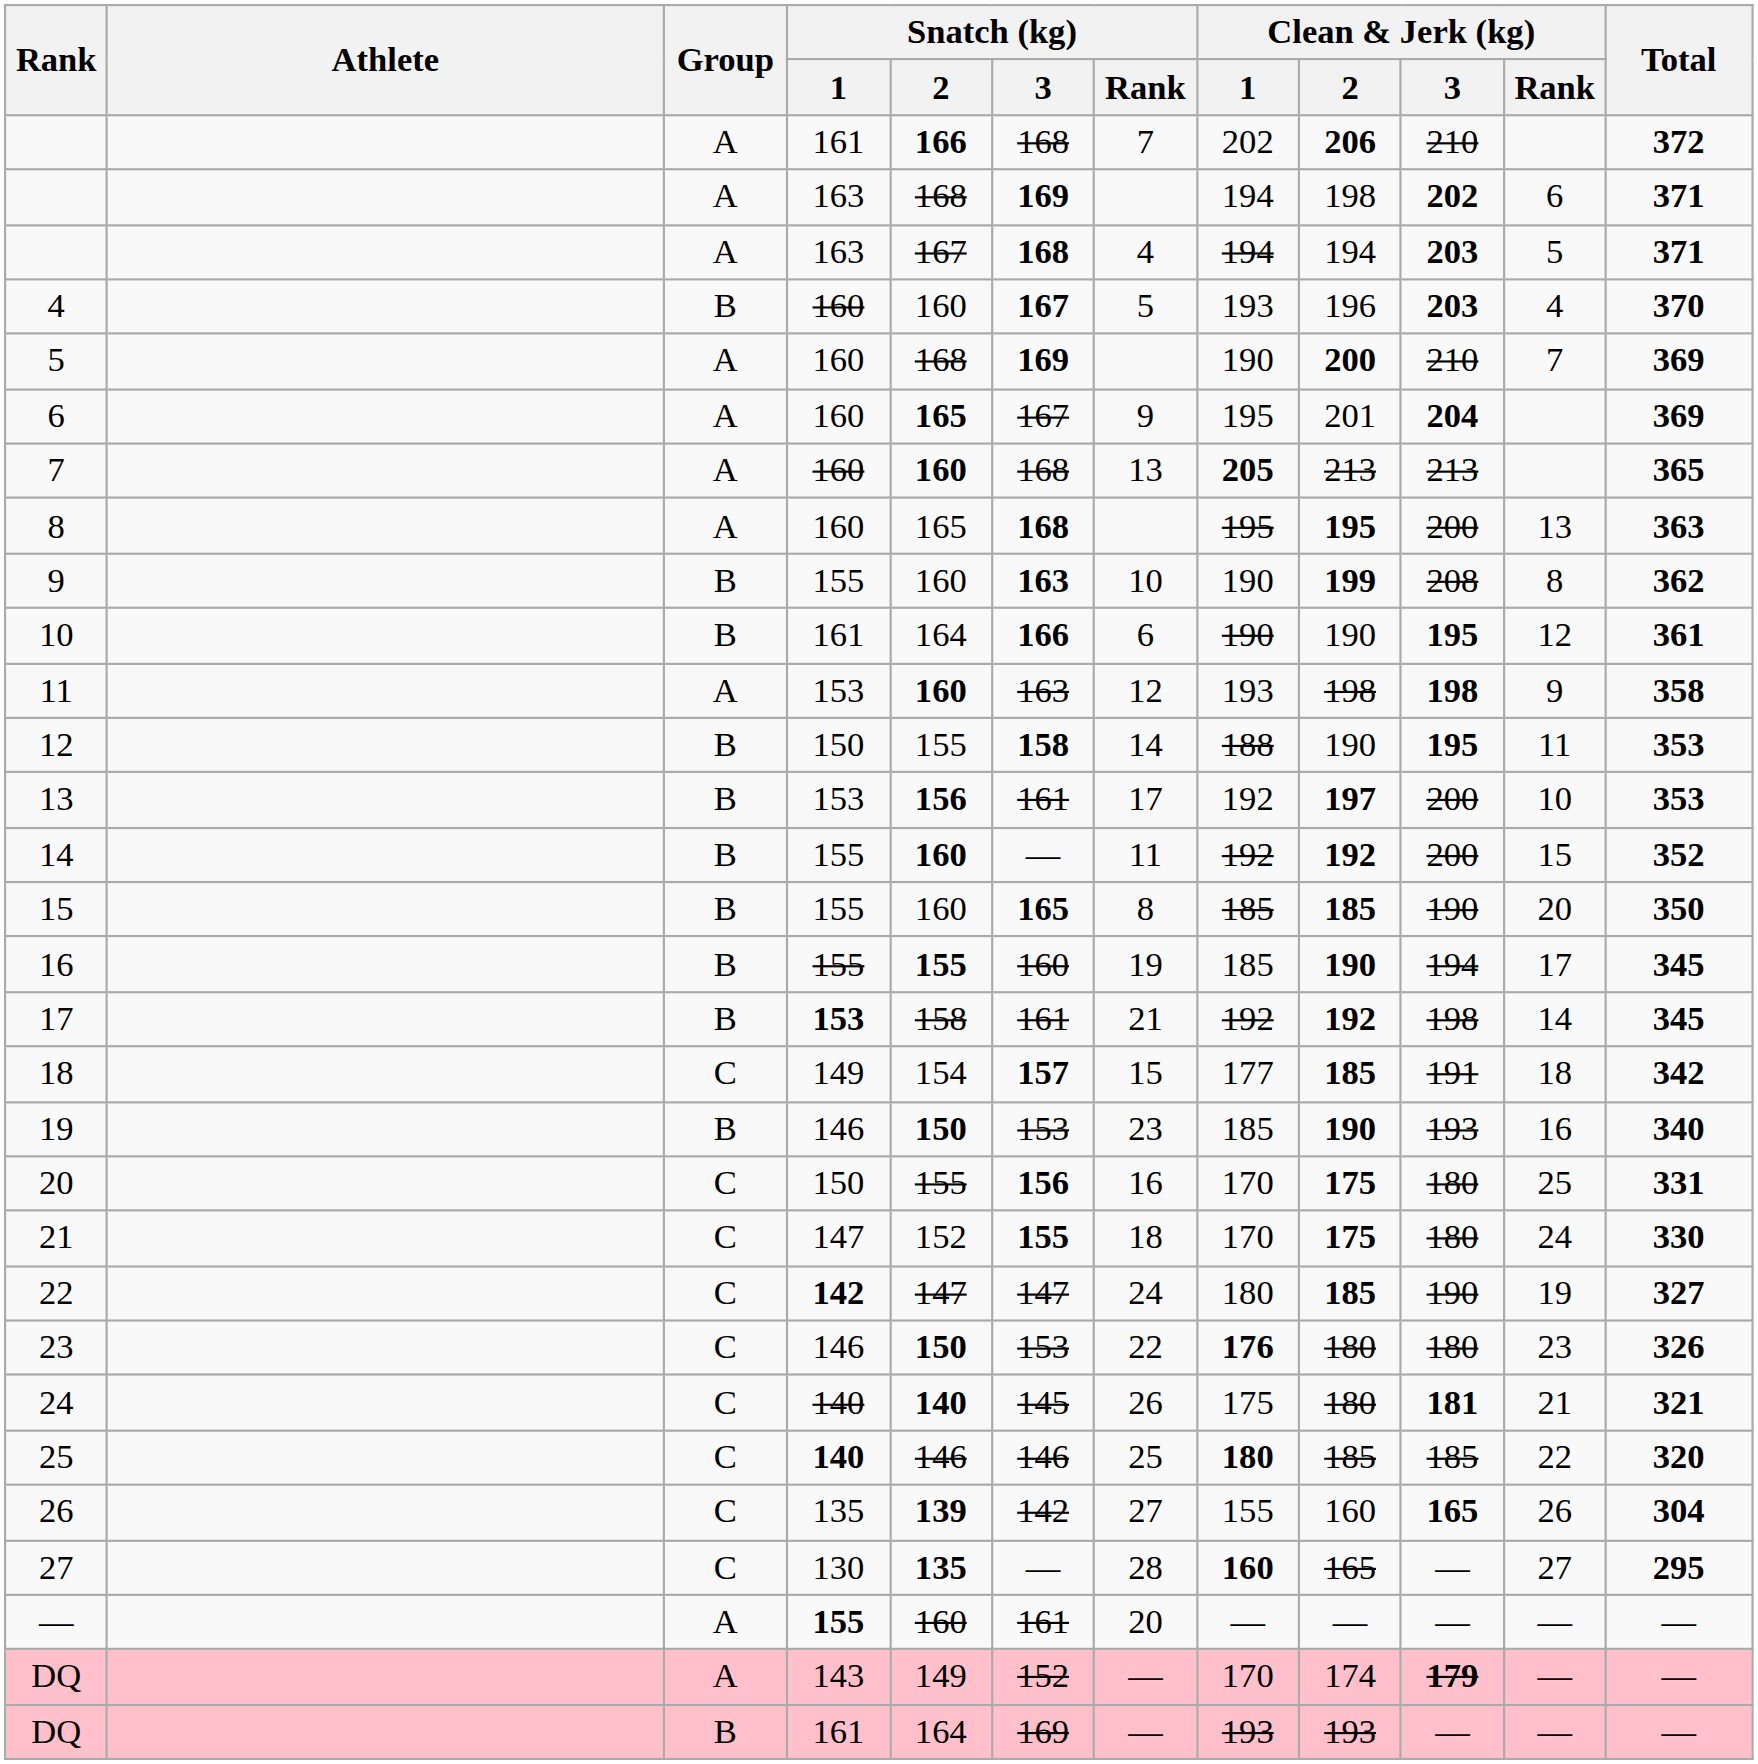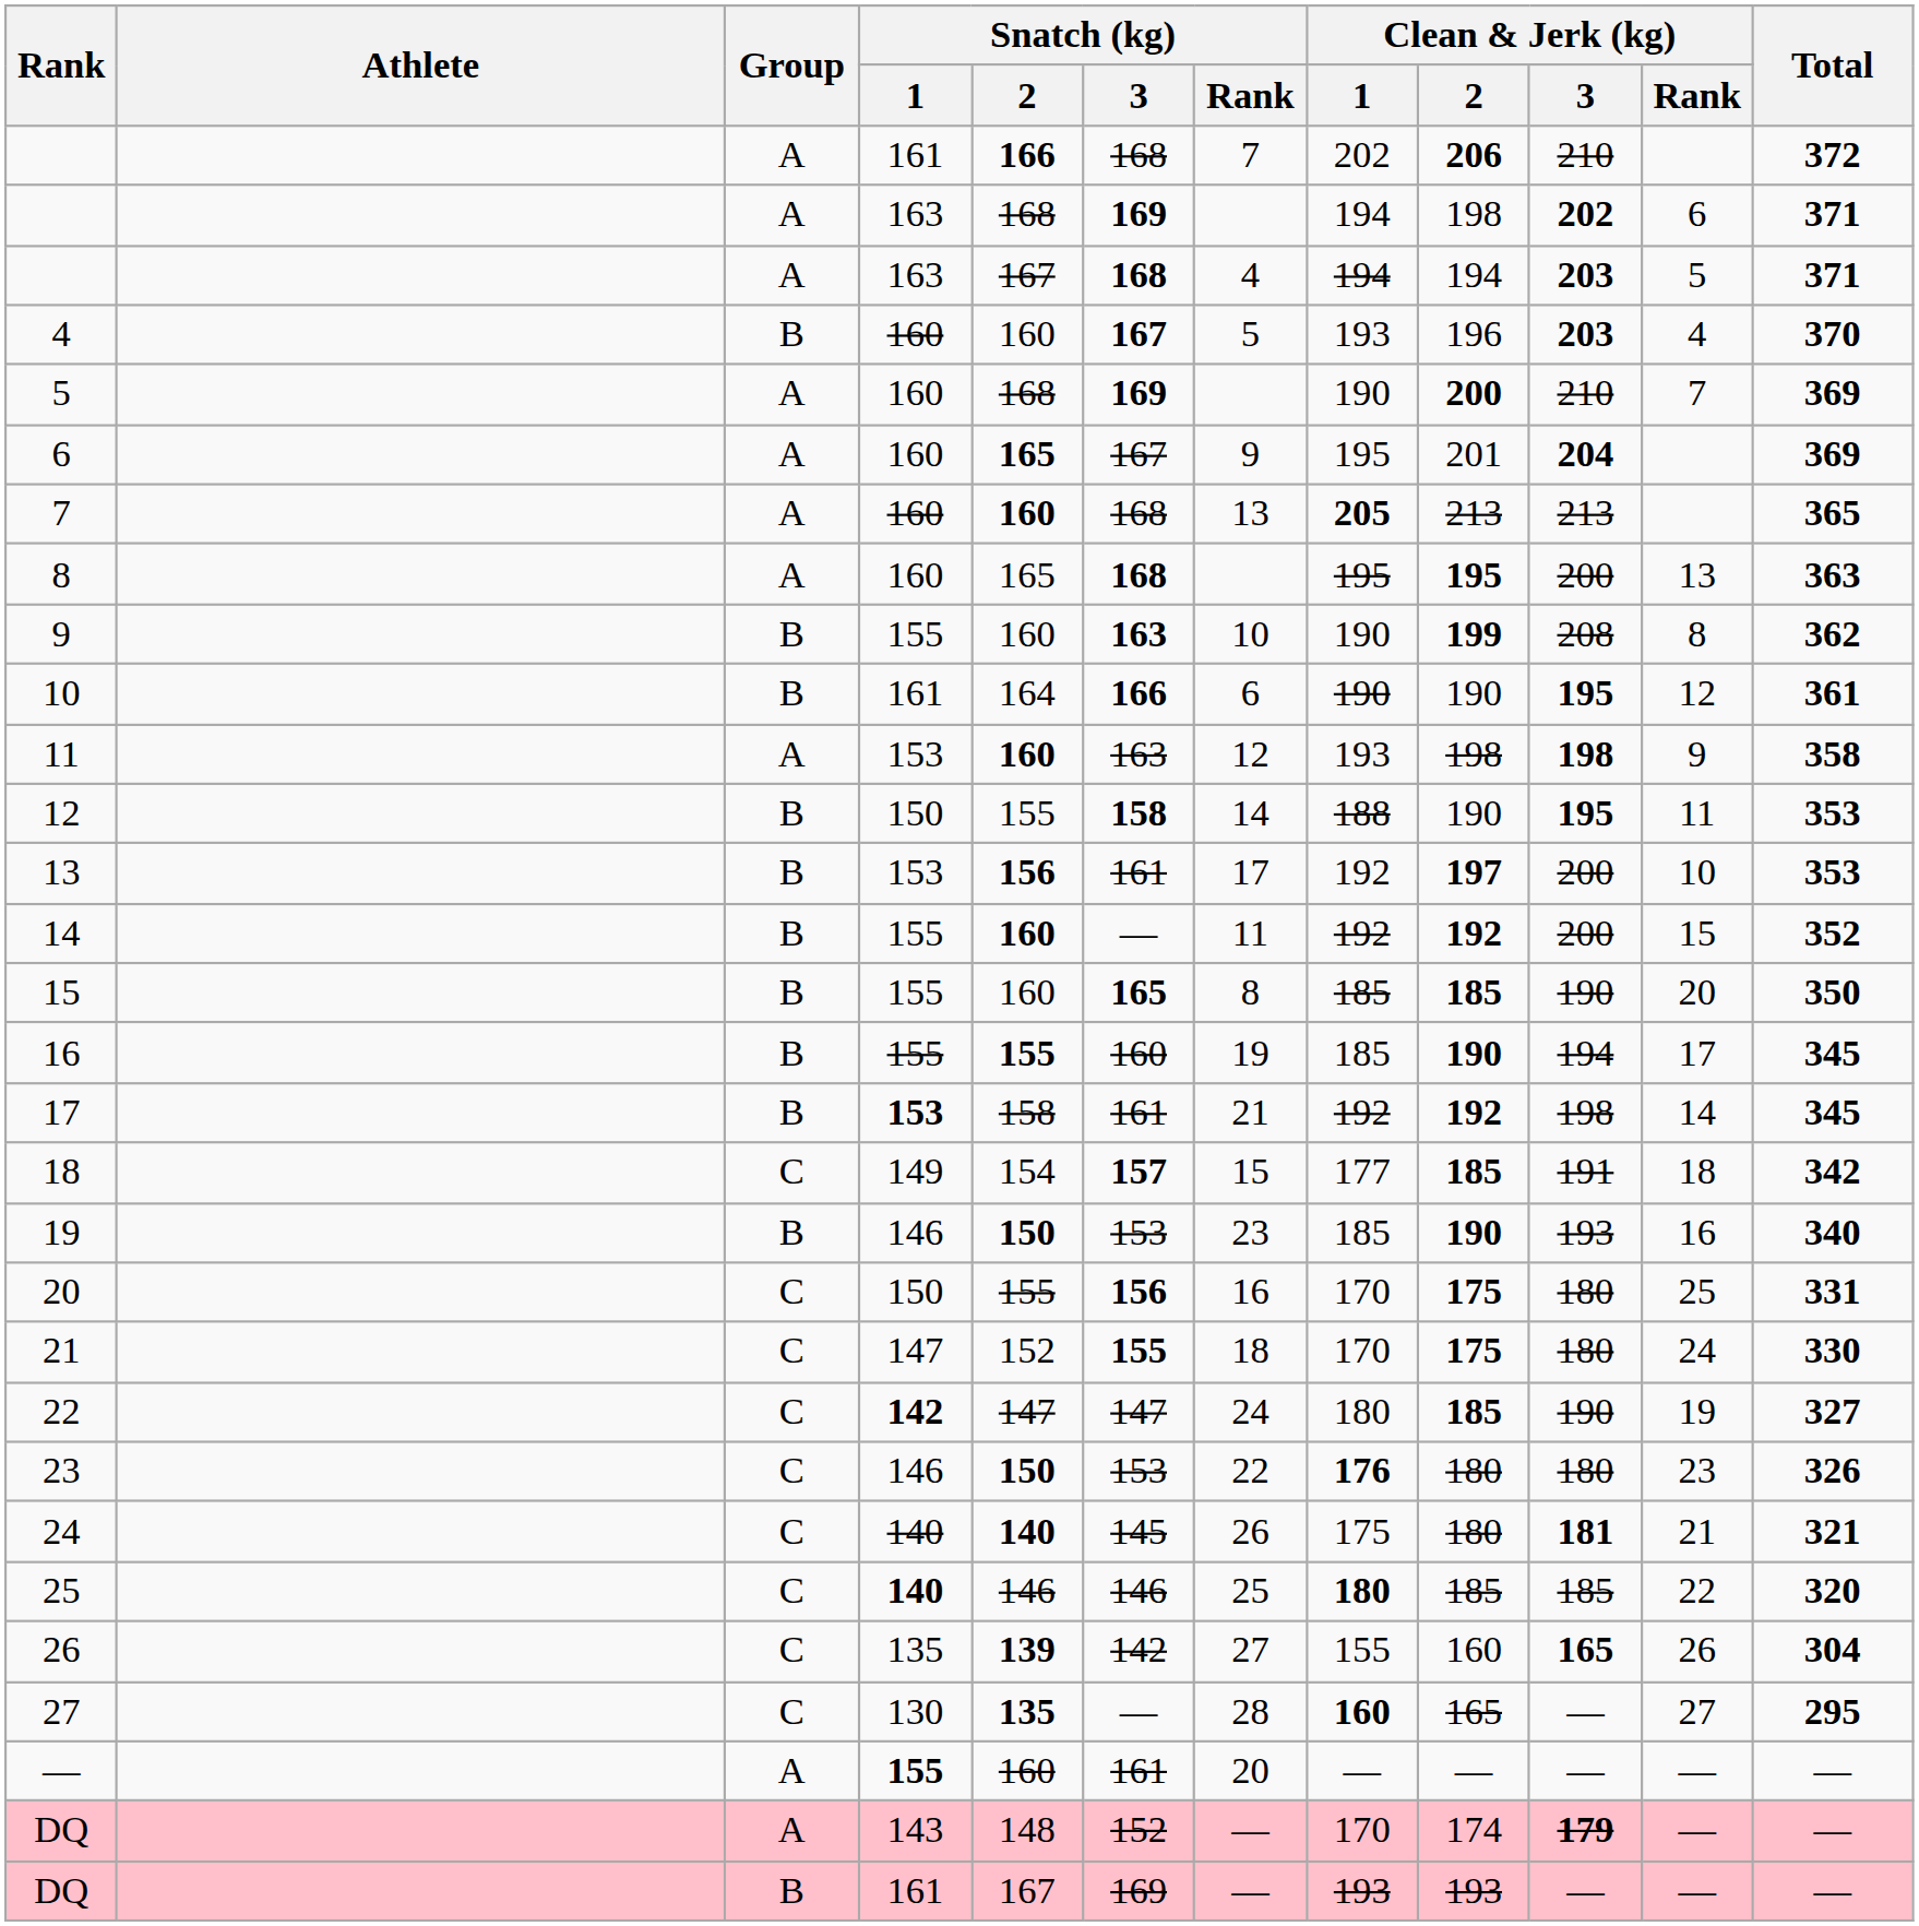DQ / 143 | Snatch (kg) / 2: 149 -> 148
DQ / 161 | Snatch (kg) / 2: 164 -> 167
